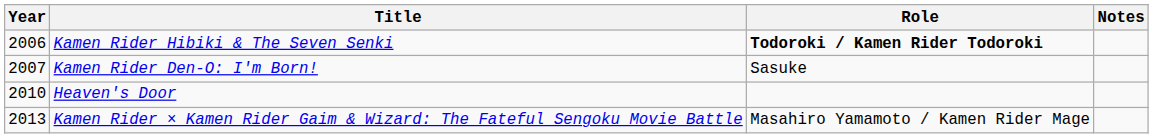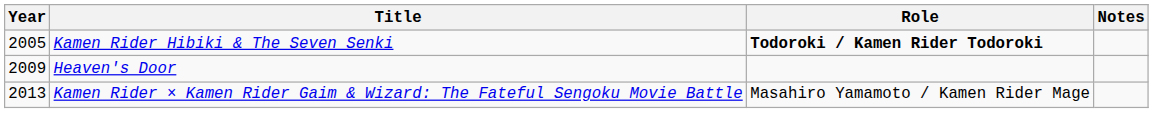Kamen Rider Hibiki & The Seven Senki | Year: 2006 -> 2005
- row: 2007 | Kamen Rider Den-O: I'm Born! | Sasuke
Heaven's Door | Year: 2010 -> 2009
